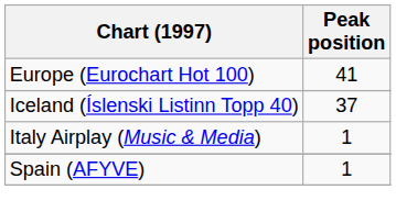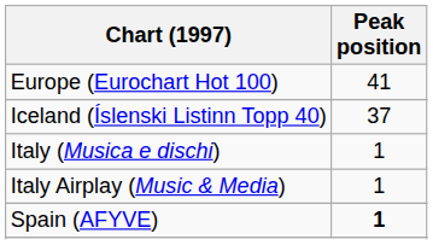+ row: Italy (Musica e dischi) | 1
Spain (AFYVE) | Peak position: normal -> bold
